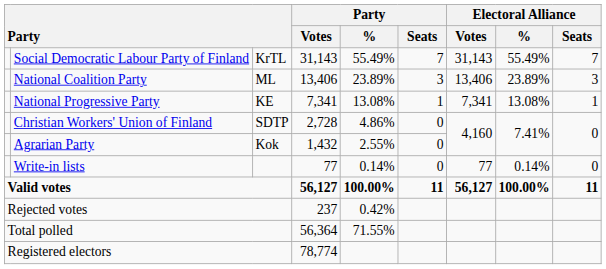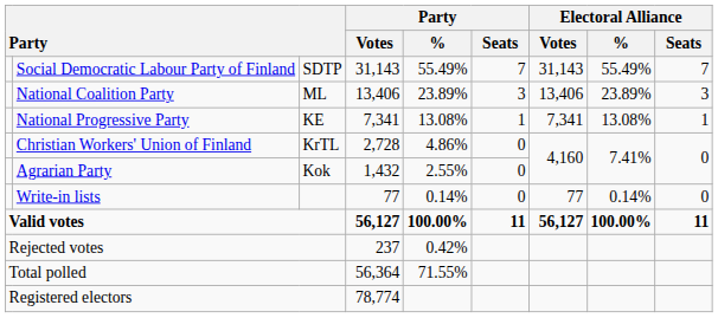Social Democratic Labour Party of Finland | column 3: KrTL -> SDTP
Christian Workers' Union of Finland | column 3: SDTP -> KrTL
